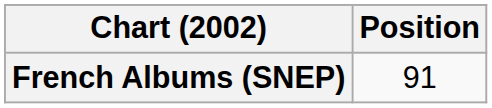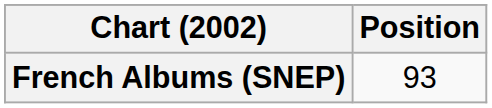French Albums (SNEP) | Position: 91 -> 93
